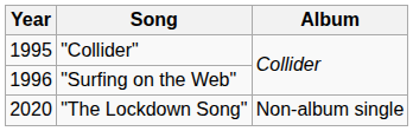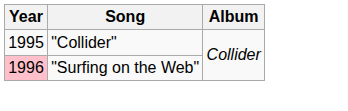"Surfing on the Web" | Year: no background -> pink background
- row: 2020 | "The Lockdown Song" | Non-album single
